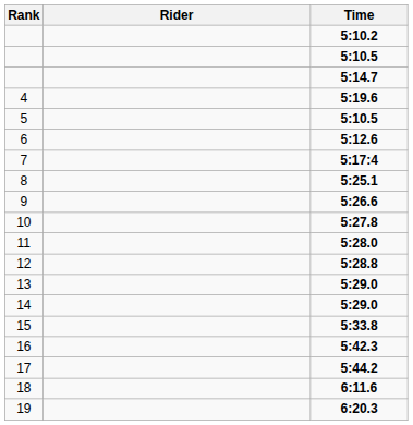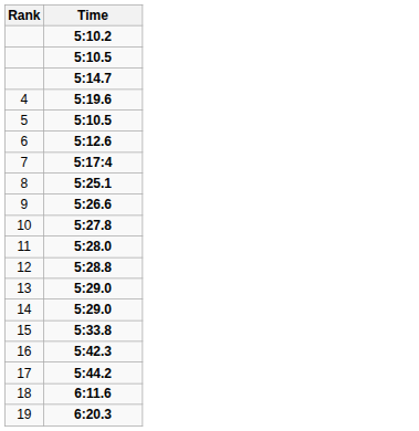- column: Rider
